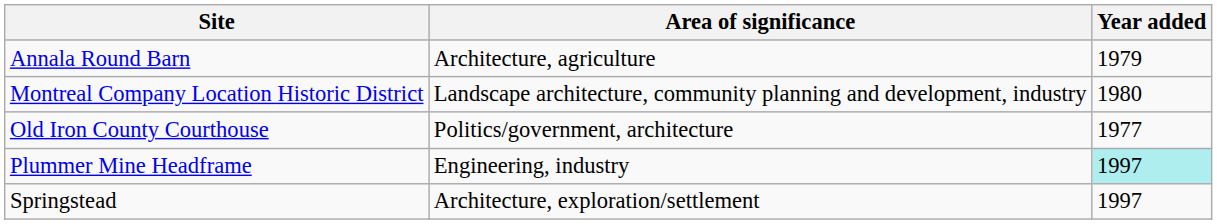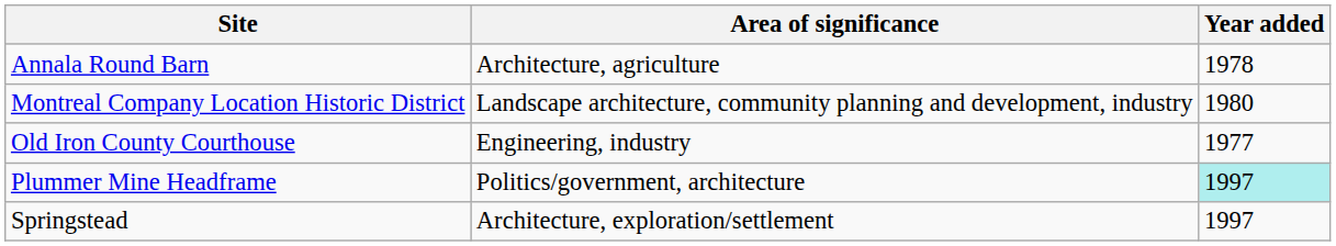Annala Round Barn | Year added: 1979 -> 1978
Old Iron County Courthouse | Area of significance: Politics/government, architecture -> Engineering, industry
Plummer Mine Headframe | Area of significance: Engineering, industry -> Politics/government, architecture
